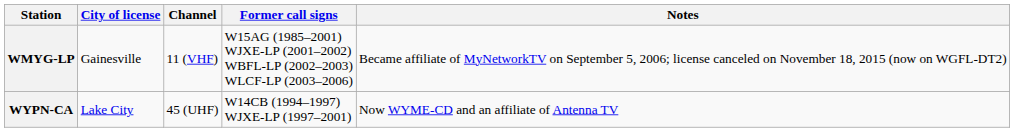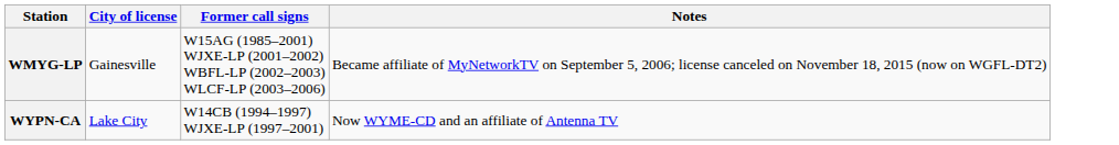- column: Channel | 11 (VHF) | 45 (UHF)
